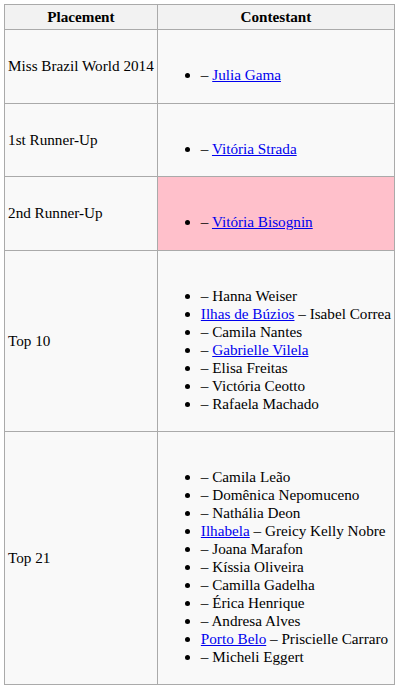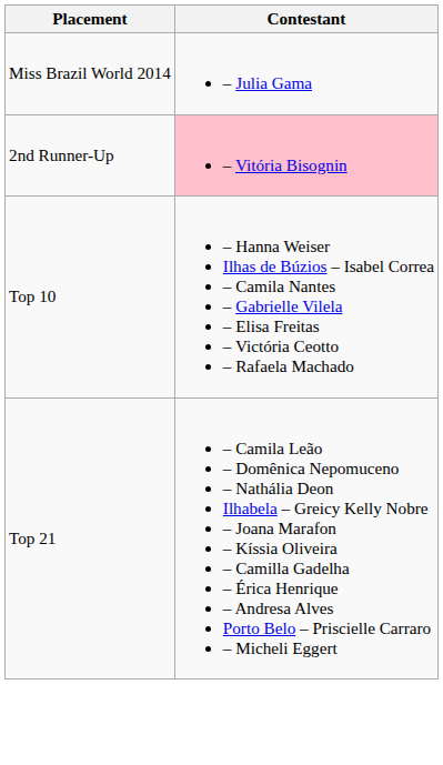- row: 1st Runner-Up | – Vitória Strada
